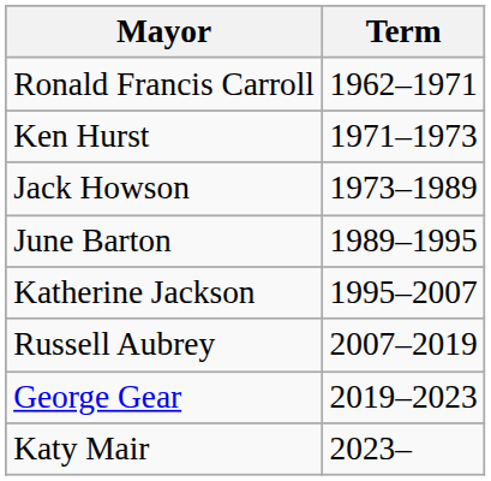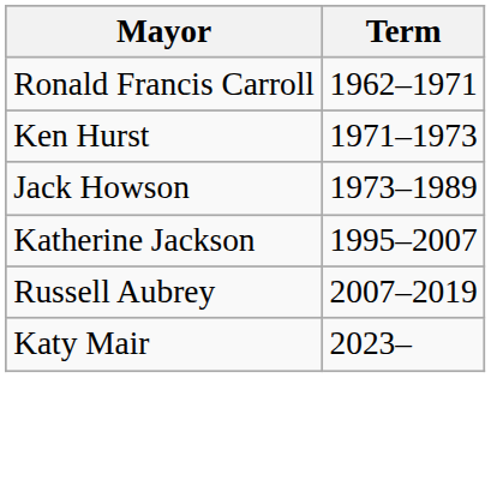- row: June Barton | 1989–1995
- row: George Gear | 2019–2023
